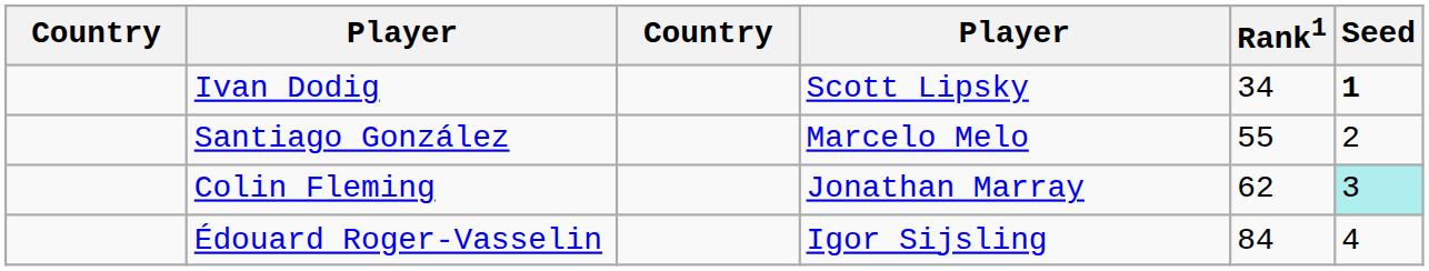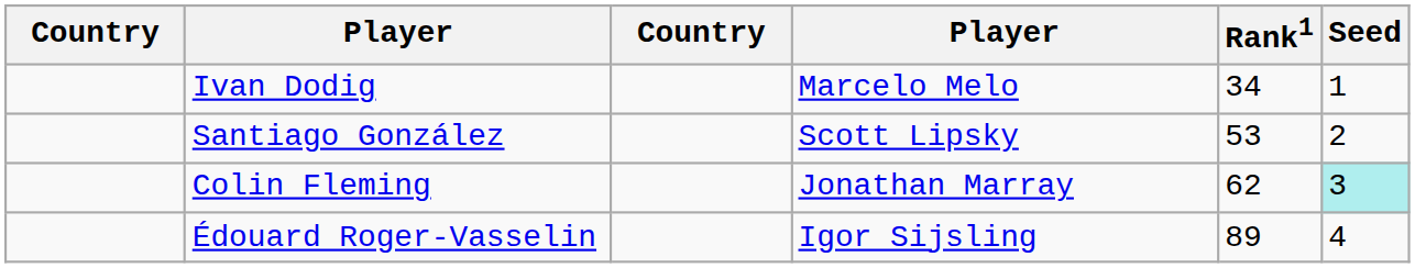Ivan Dodig | column 4: Scott Lipsky -> Marcelo Melo
Ivan Dodig | Seed: bold -> normal
Santiago González | column 4: Marcelo Melo -> Scott Lipsky
Santiago González | Rank1: 55 -> 53
Édouard Roger-Vasselin | Rank1: 84 -> 89
